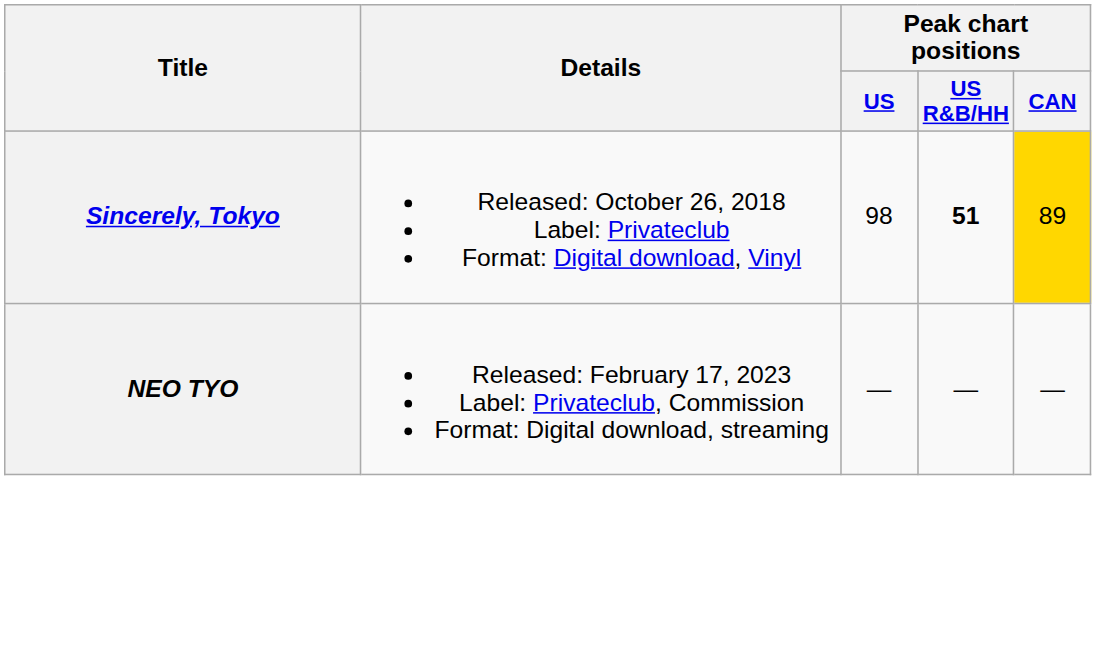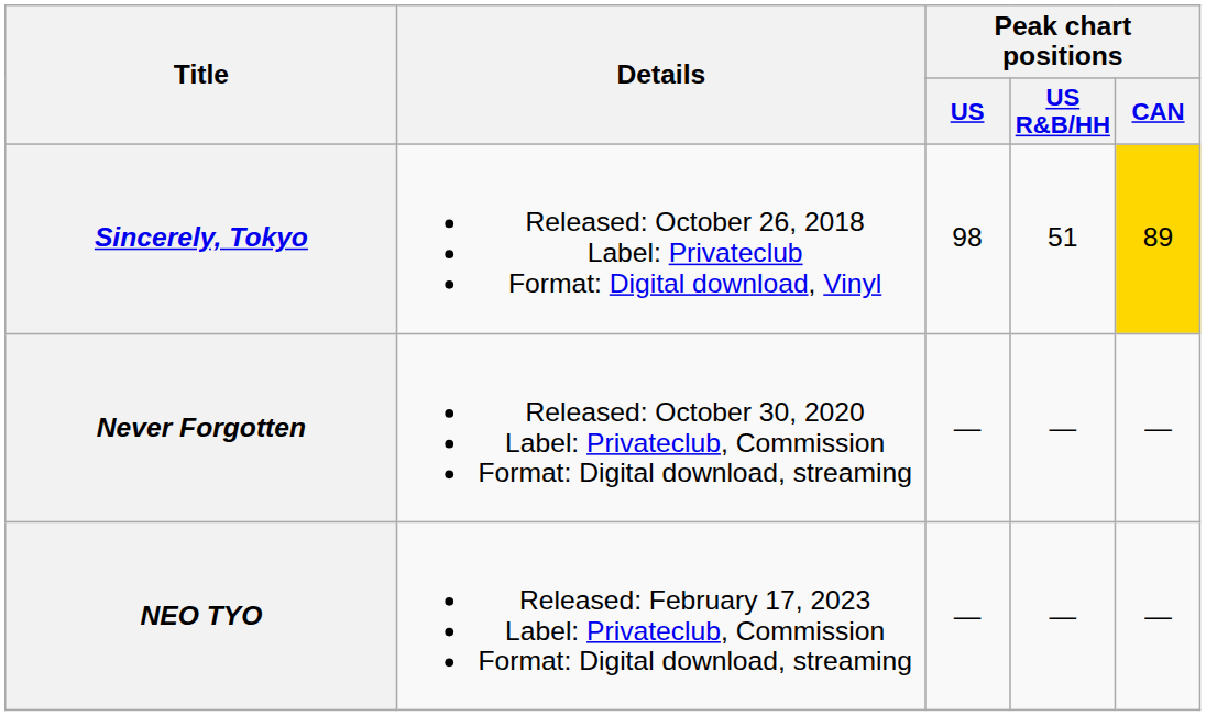Sincerely, Tokyo | Peak chart positions / US R&B/HH: bold -> normal
+ row: Never Forgotten | Released: October 30, 2020 Label: Privateclub, Commission Format: Digital download, streaming | — | — | —
